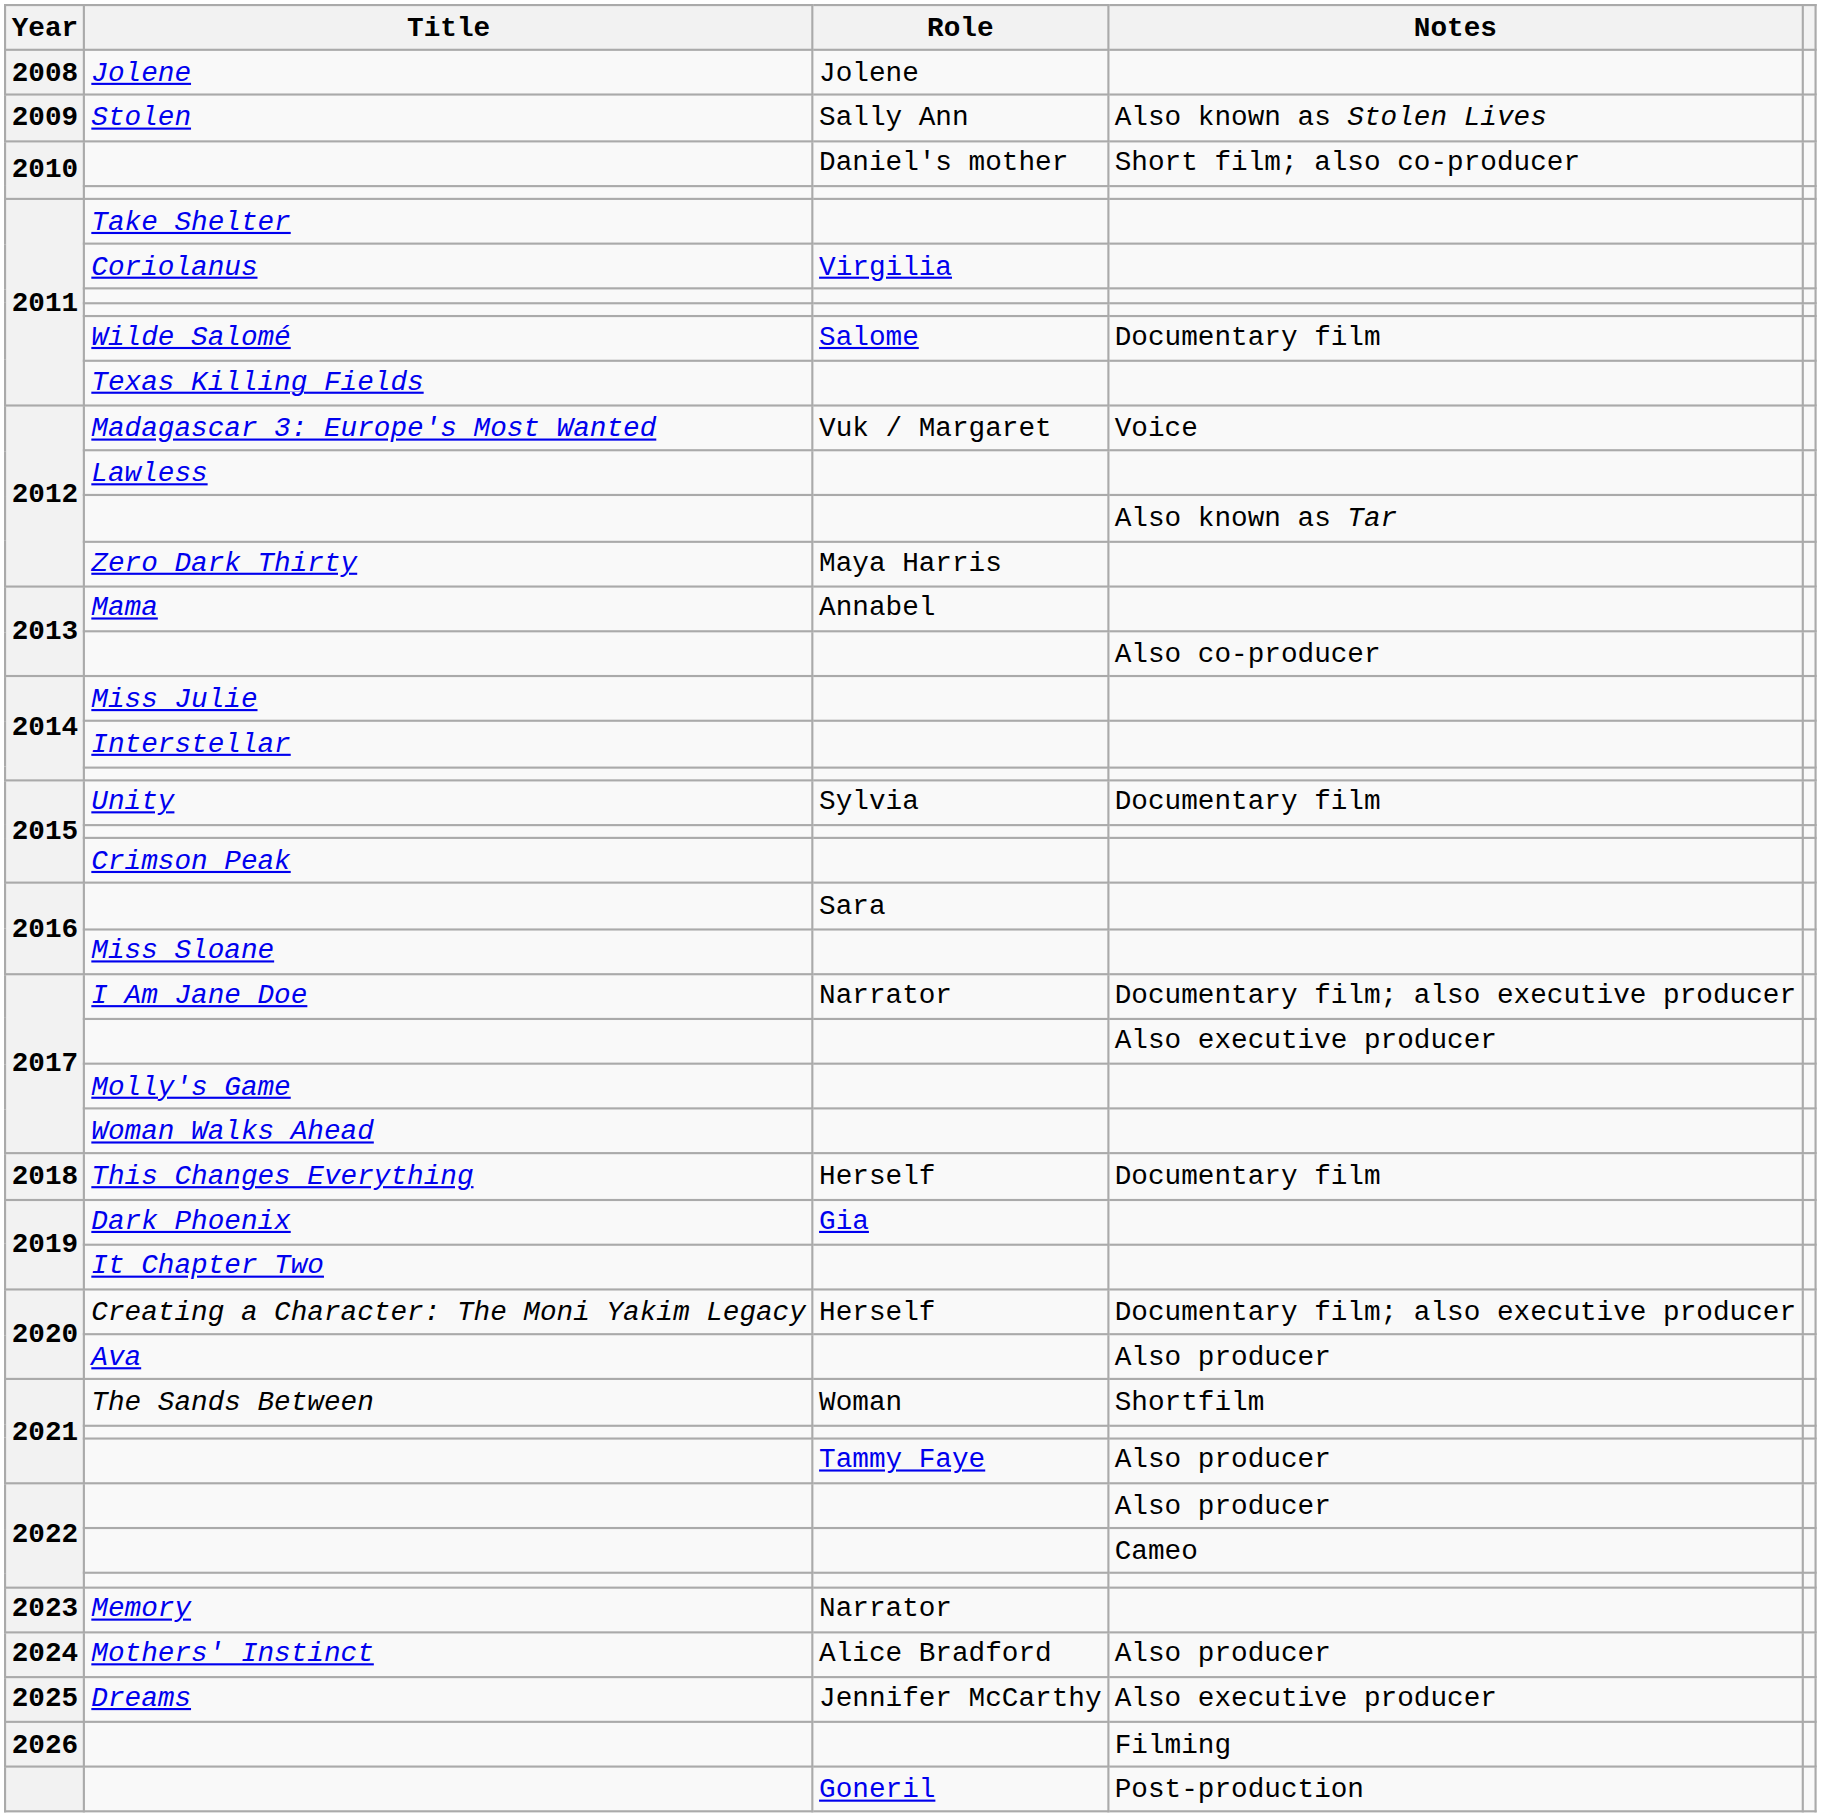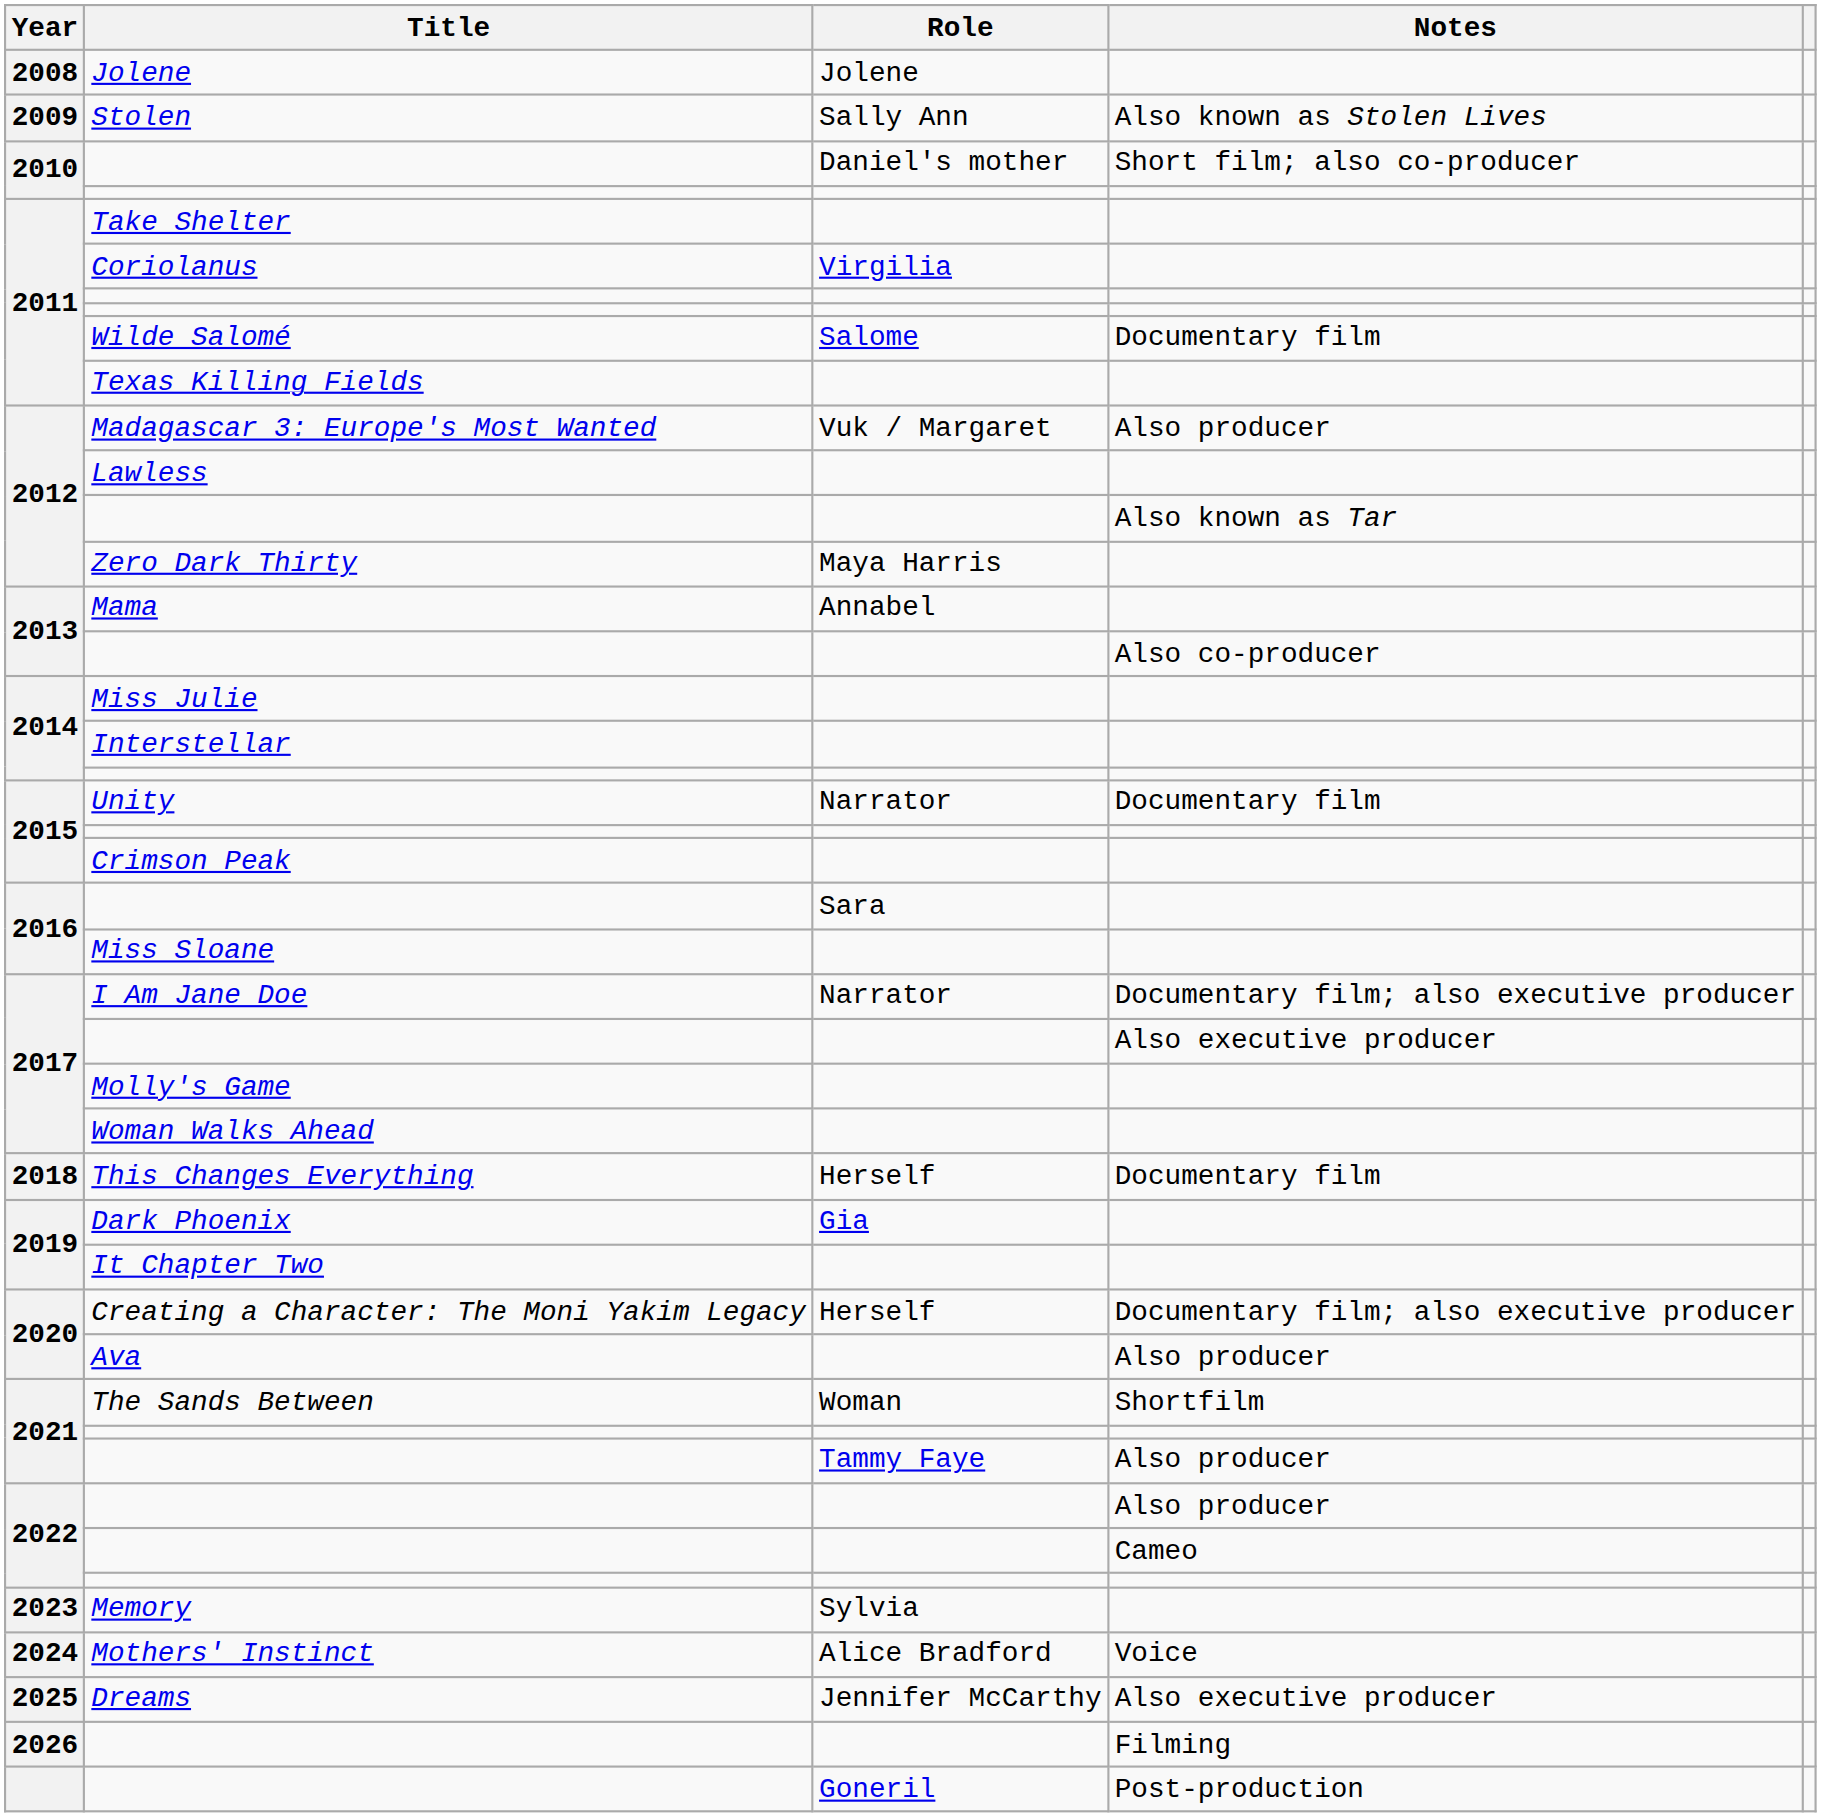Madagascar 3: Europe's Most Wanted | Notes: Voice -> Also producer
Unity | Role: Sylvia -> Narrator
Memory | Role: Narrator -> Sylvia
Mothers' Instinct | Notes: Also producer -> Voice
